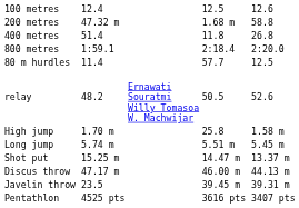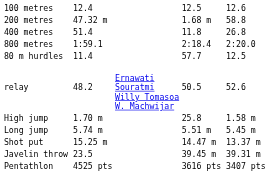- row: Discus throw | 47.17 m | 46.00 m | 44.13 m
